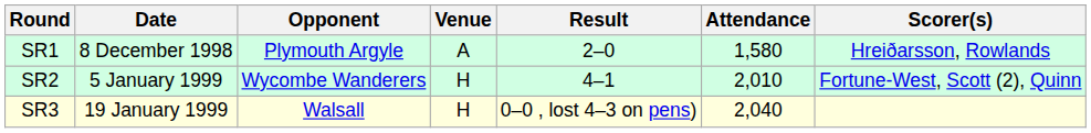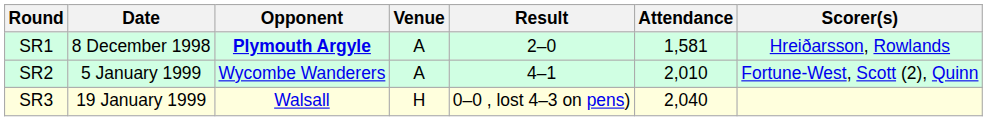SR1 | Opponent: normal -> bold
SR1 | Attendance: 1,580 -> 1,581
SR2 | Venue: H -> A
